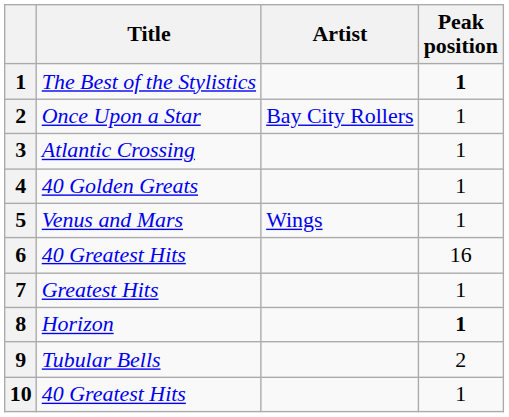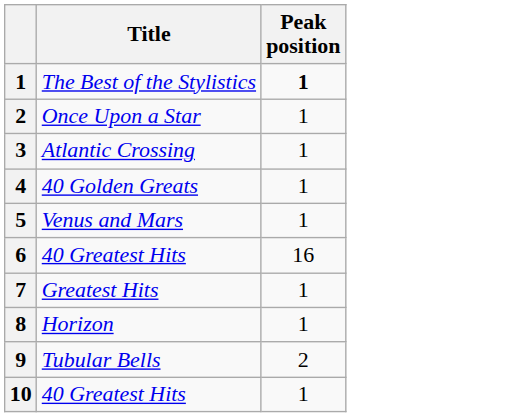- column: Artist | Bay City Rollers | Wings
Horizon | Peak position: bold -> normal
